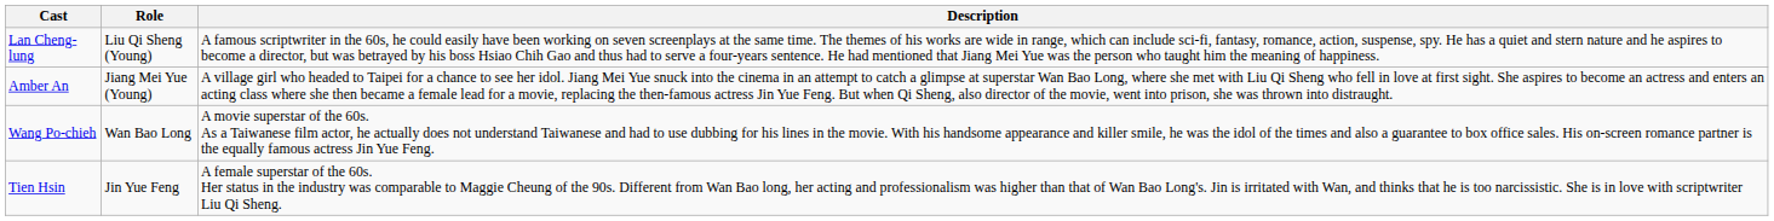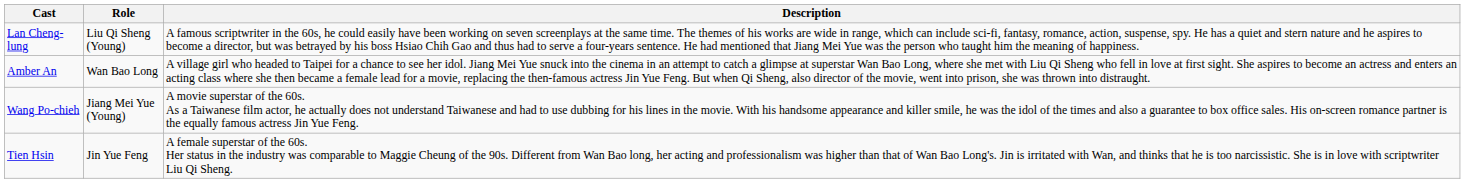Amber An | Role: Jiang Mei Yue (Young) -> Wan Bao Long
Wang Po-chieh | Role: Wan Bao Long -> Jiang Mei Yue (Young)
